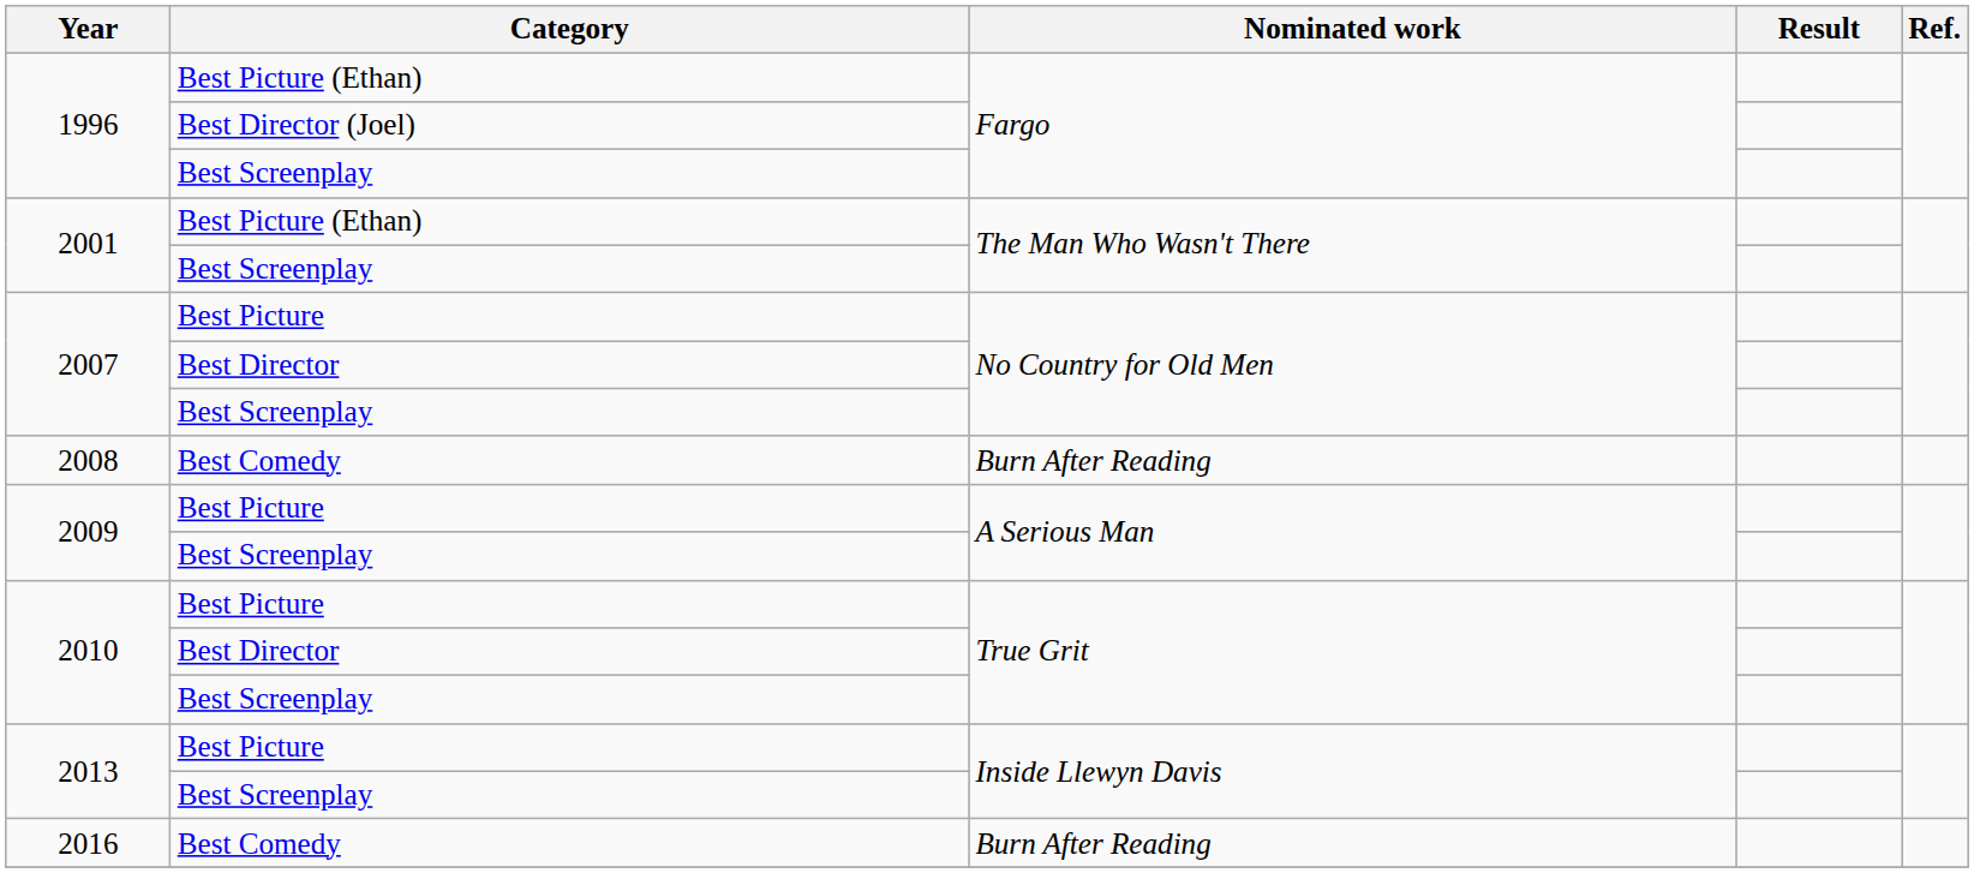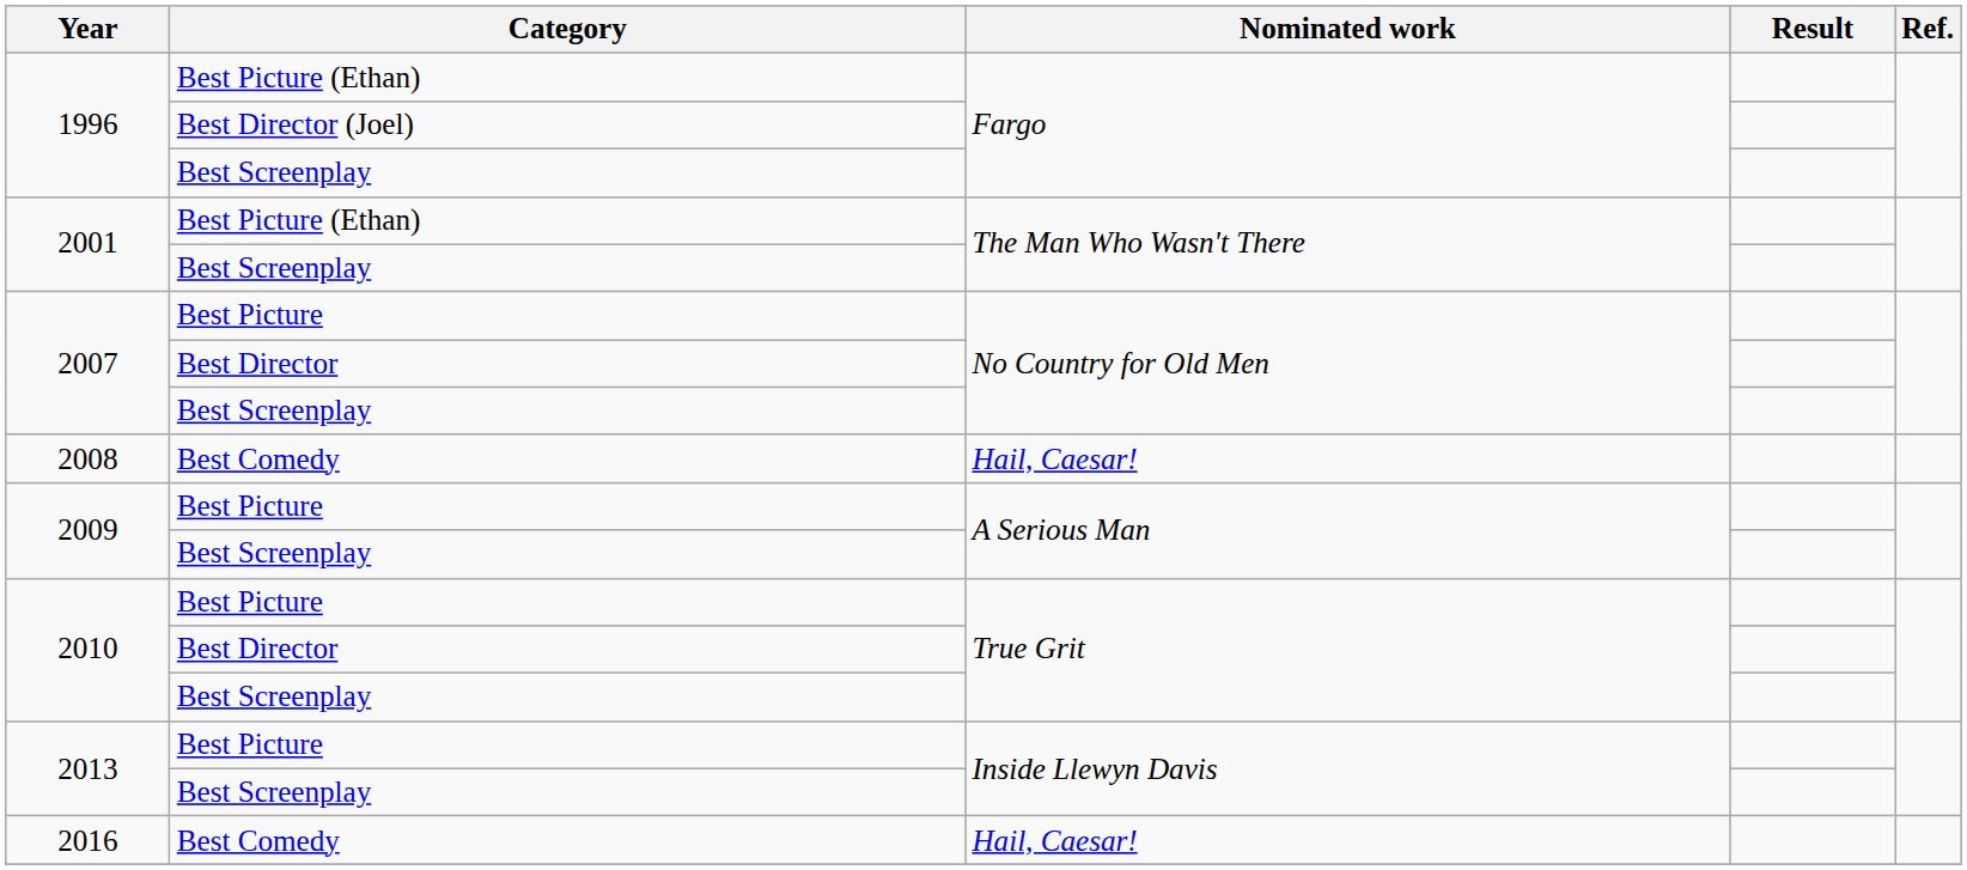2008 | Nominated work: Burn After Reading -> Hail, Caesar!
2016 | Nominated work: Burn After Reading -> Hail, Caesar!
